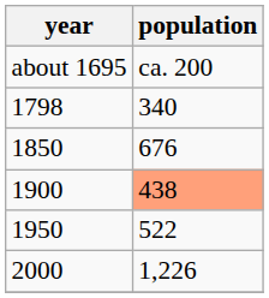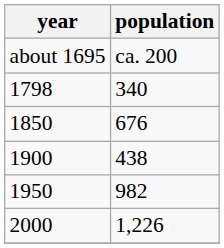1900 | population: lightsalmon background -> no background
1950 | population: 522 -> 982
